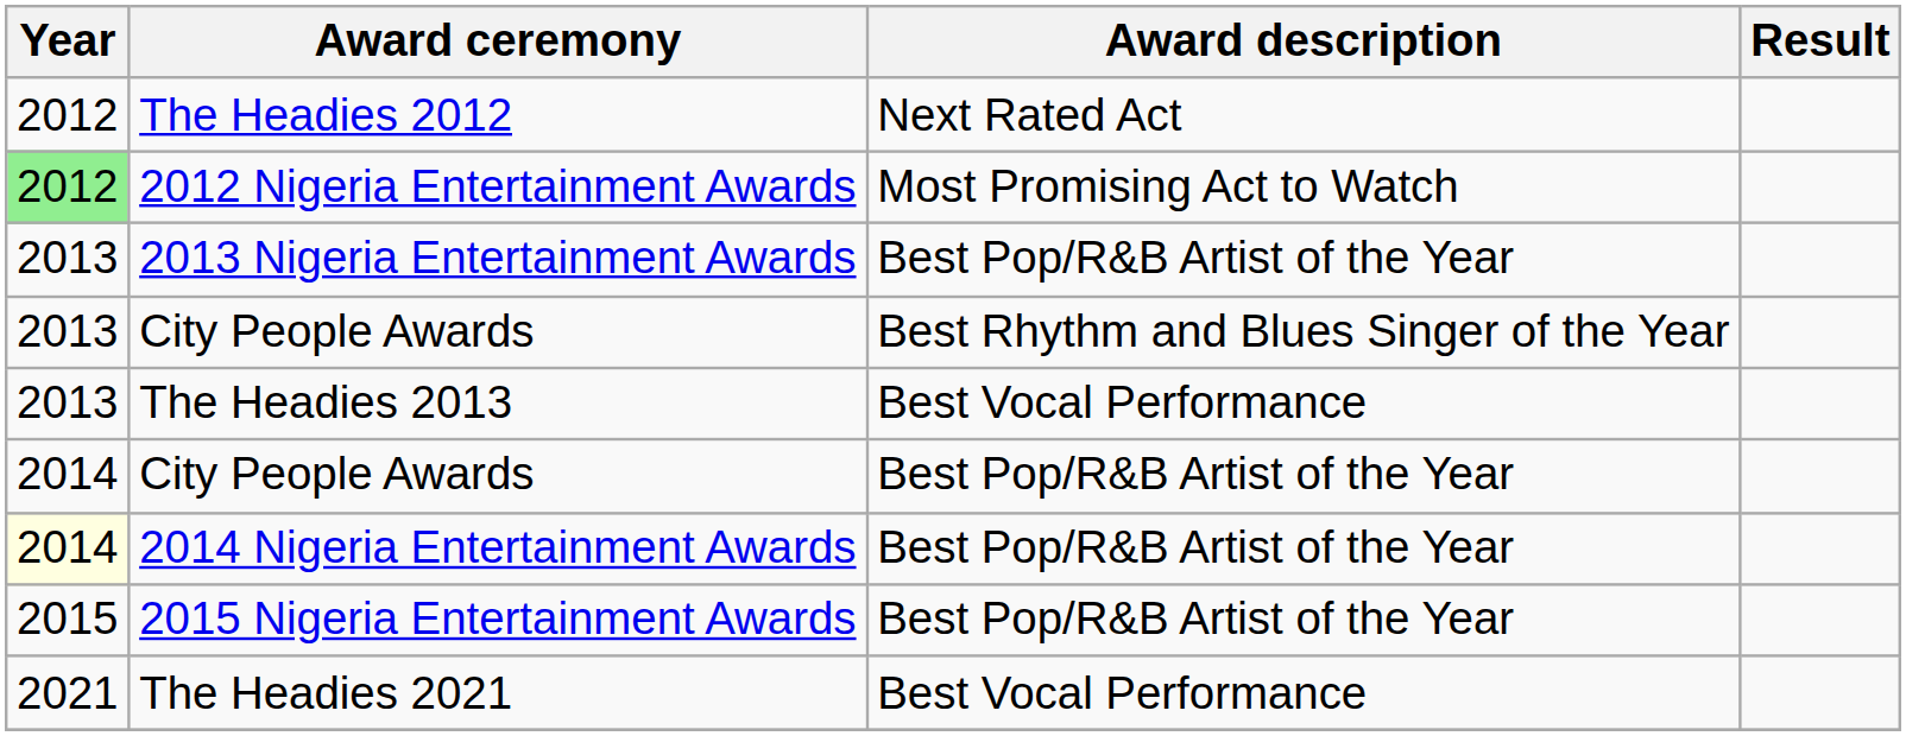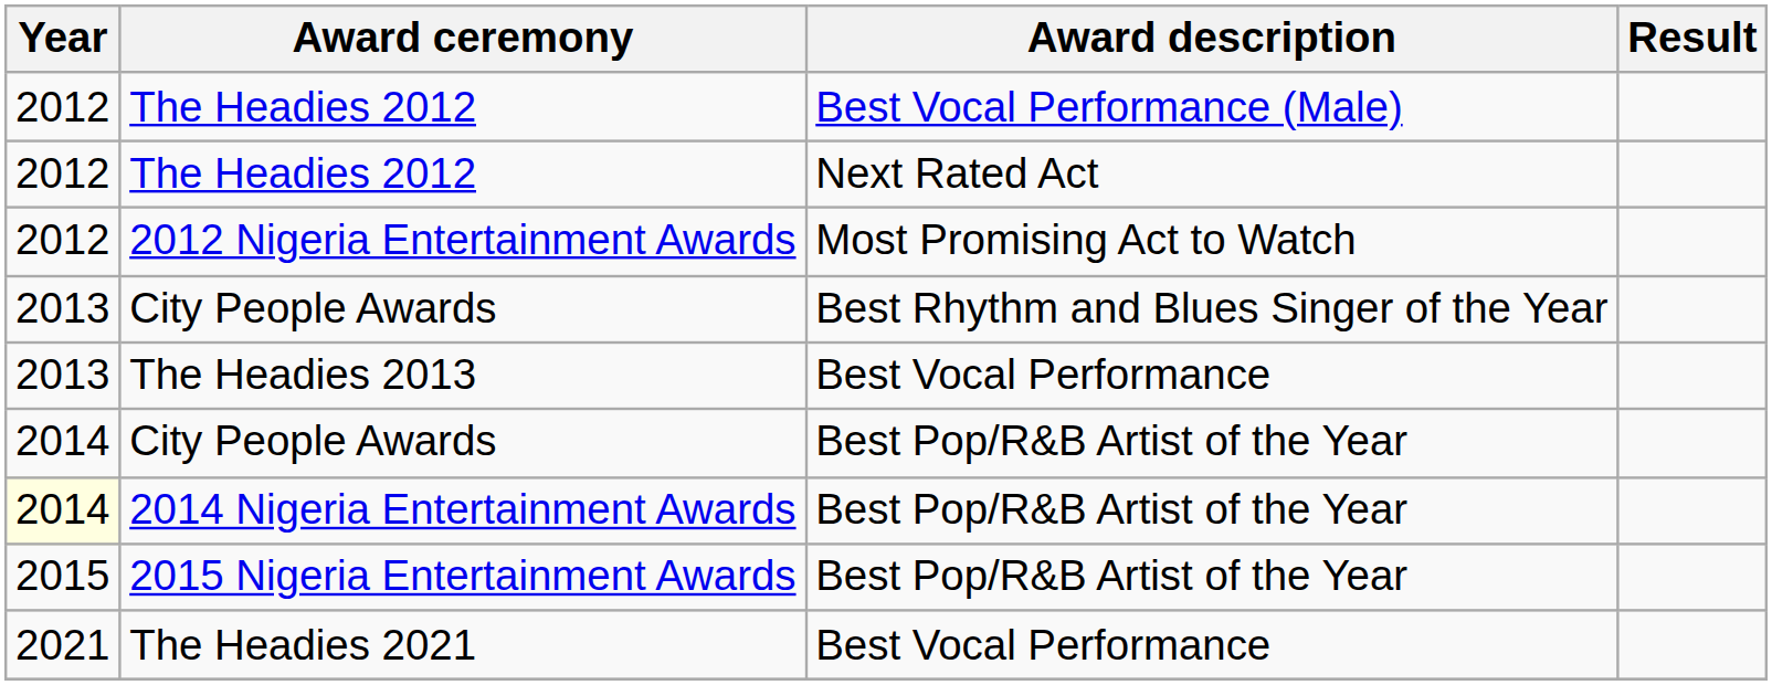+ row: 2012 | The Headies 2012 | Best Vocal Performance (Male)
2012 Nigeria Entertainment Awards | Year: lightgreen background -> no background
- row: 2013 | 2013 Nigeria Entertainment Awards | Best Pop/R&B Artist of the Year
